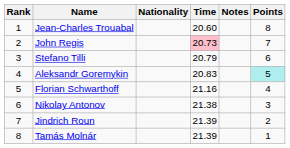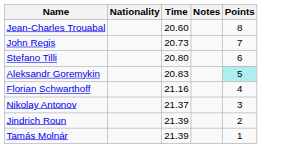- column: Rank | 1 | 2 | 3 | 4 | 5 | 6 | 7 | 8
John Regis | Time: pink background -> no background
Stefano Tilli | Time: 20.79 -> 20.80
Nikolay Antonov | Time: 21.38 -> 21.37
